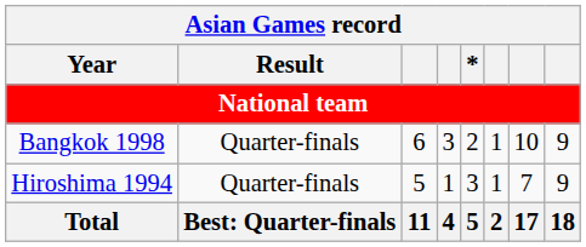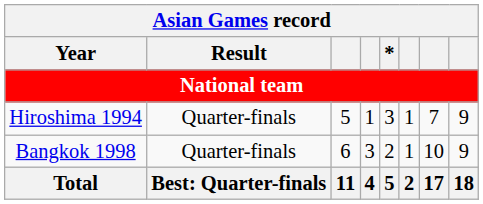rows swapped: Hiroshima 1994 <-> Bangkok 1998
